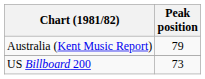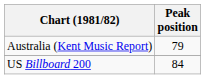US Billboard 200 | Peak position: 73 -> 84
